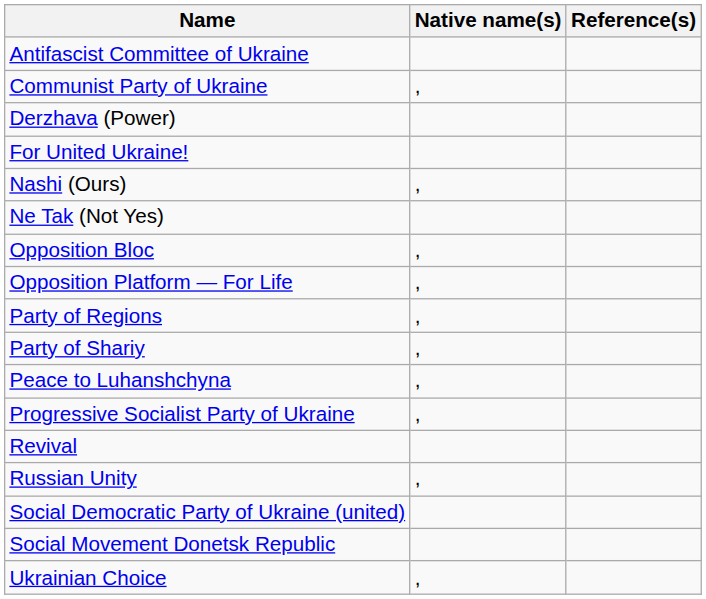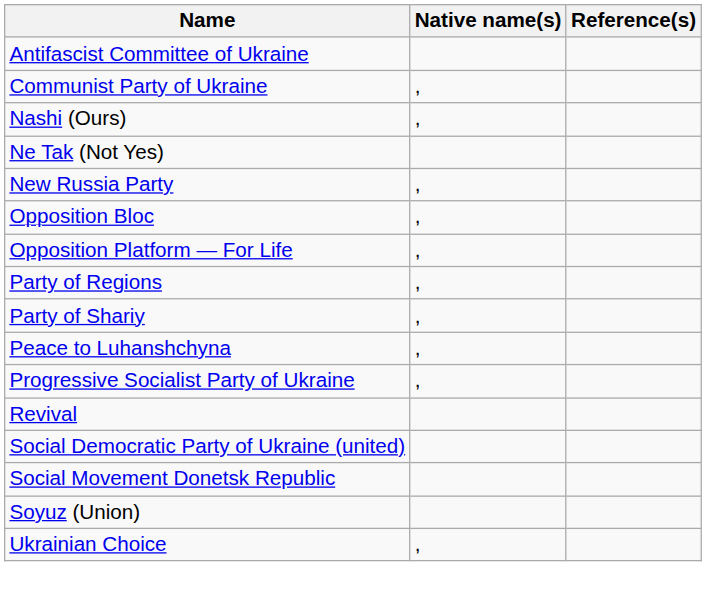- row: Derzhava (Power)
- row: For United Ukraine!
+ row: New Russia Party | ,
- row: Russian Unity | ,
+ row: Soyuz (Union)
